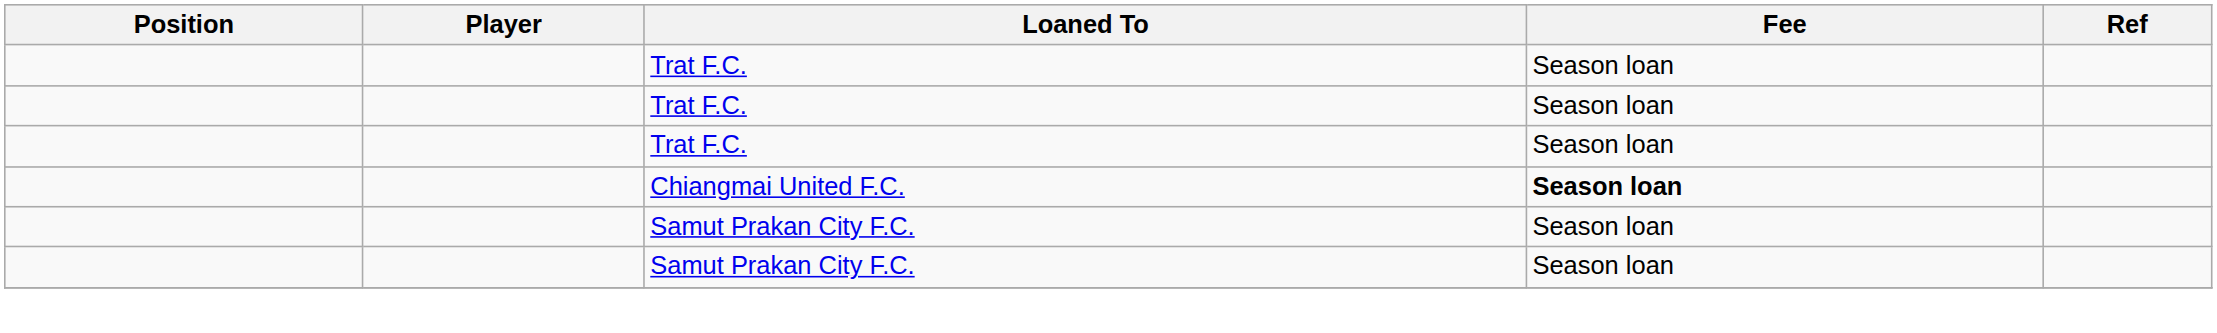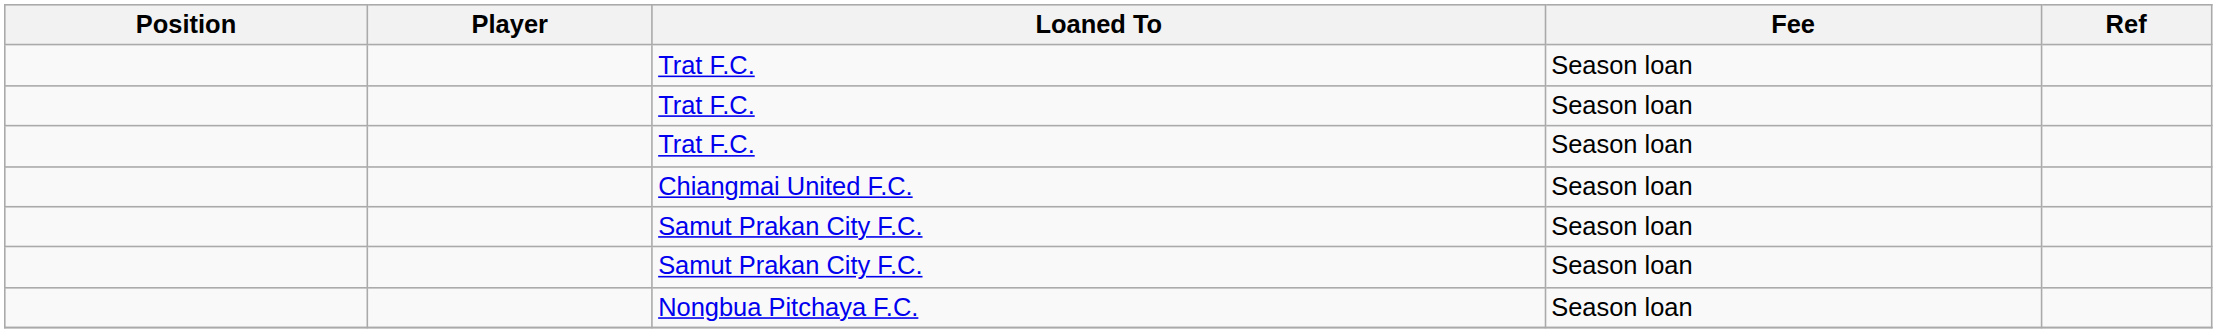Chiangmai United F.C. | Fee: bold -> normal
+ row: Nongbua Pitchaya F.C. | Season loan
